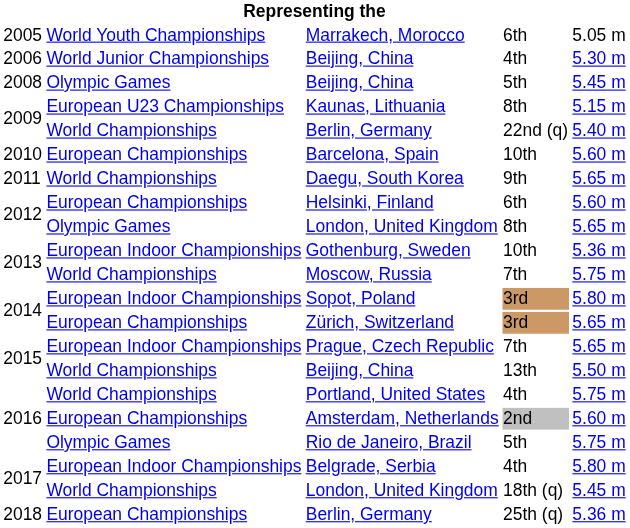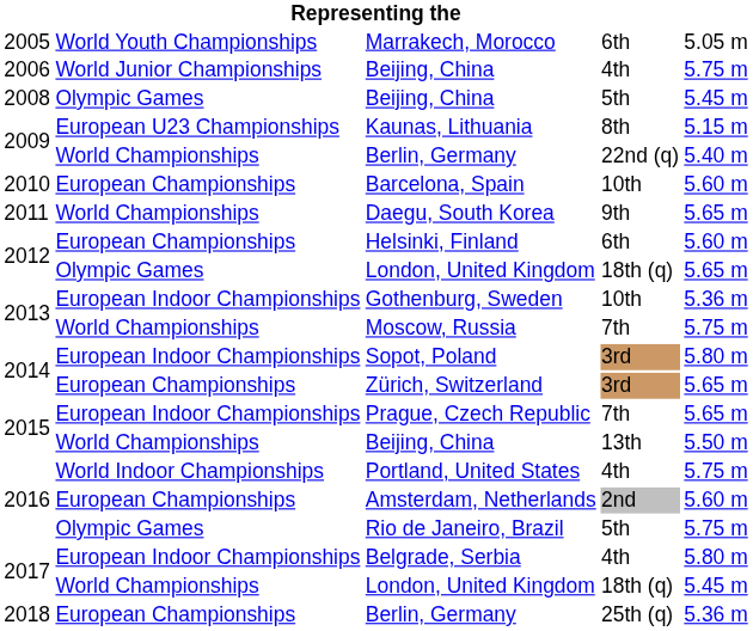2006 / Beijing, China | column 5: 5.30 m -> 5.75 m
2012 / London, United Kingdom | column 4: 8th -> 18th (q)
Portland, United States | column 2: World Championships -> World Indoor Championships
